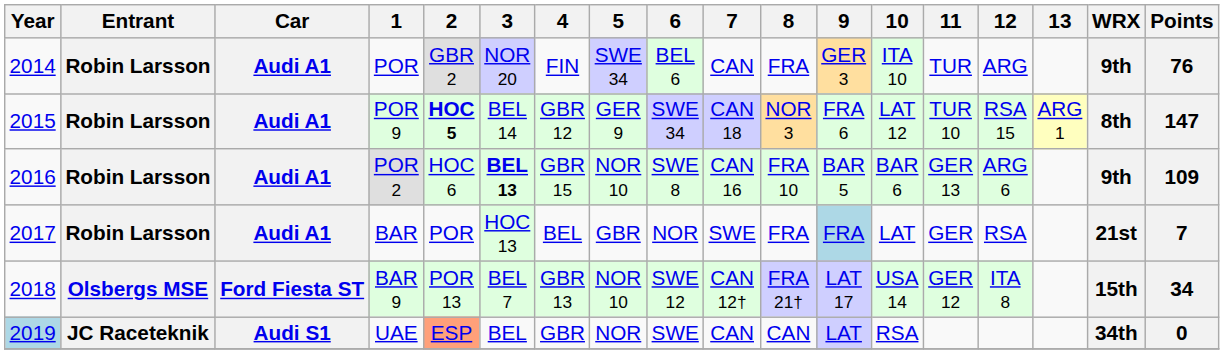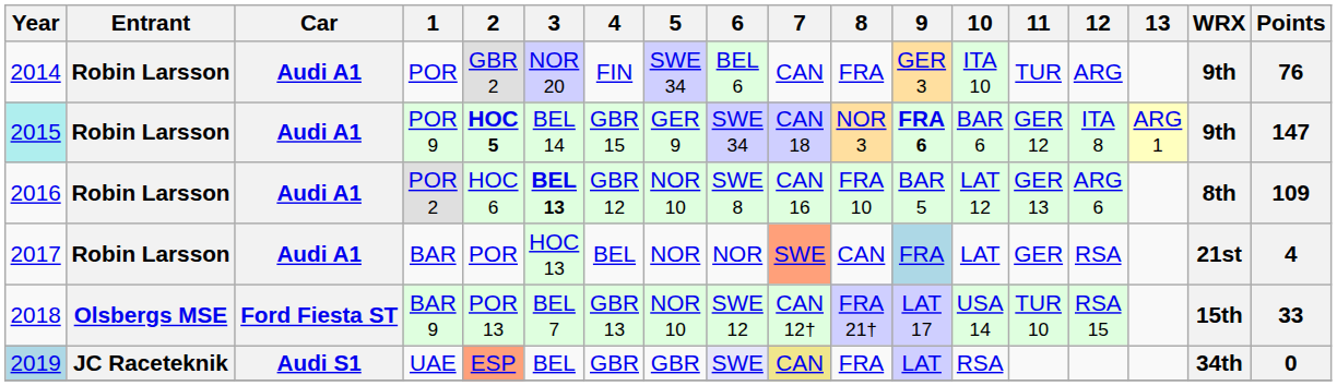POR 9 | Year: no background -> paleturquoise background
POR 9 | 4: GBR 12 -> GBR 15
POR 9 | 9: normal -> bold
POR 9 | 10: LAT 12 -> BAR 6
POR 9 | 11: TUR 10 -> GER 12
POR 9 | 12: RSA 15 -> ITA 8
POR 9 | WRX: 8th -> 9th
POR 2 | 4: GBR 15 -> GBR 12
POR 2 | 10: BAR 6 -> LAT 12
POR 2 | WRX: 9th -> 8th
BAR | 5: GBR -> NOR
BAR | 7: no background -> lightsalmon background
BAR | 8: FRA -> CAN
BAR | Points: 7 -> 4
BAR 9 | 11: GER 12 -> TUR 10
BAR 9 | 12: ITA 8 -> RSA 15
BAR 9 | Points: 34 -> 33
UAE | 5: NOR -> GBR
UAE | 6: no background -> lavender background
UAE | 7: no background -> khaki background
UAE | 8: CAN -> FRA
